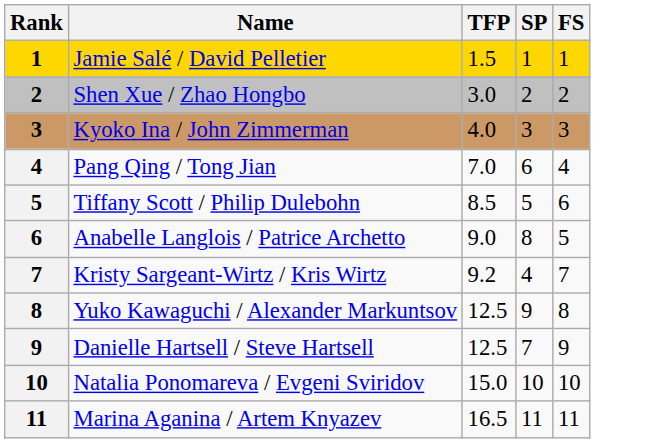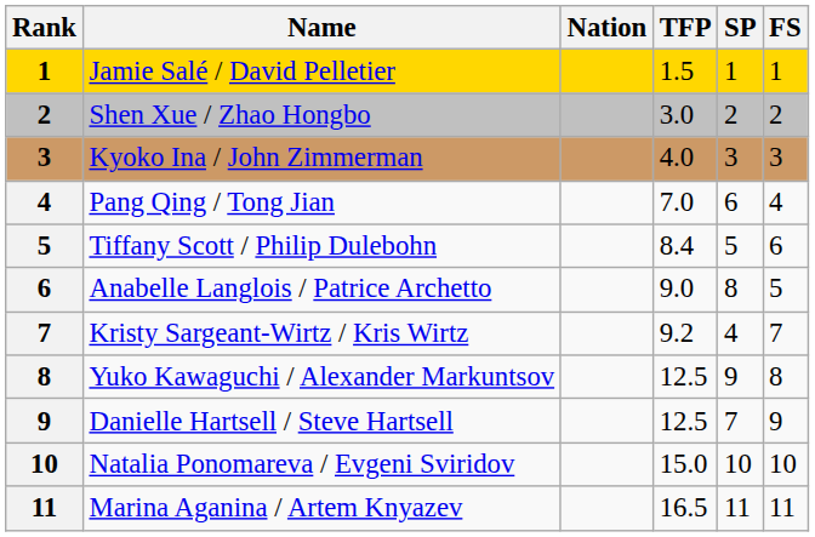+ column: Nation
Tiffany Scott / Philip Dulebohn | TFP: 8.5 -> 8.4
